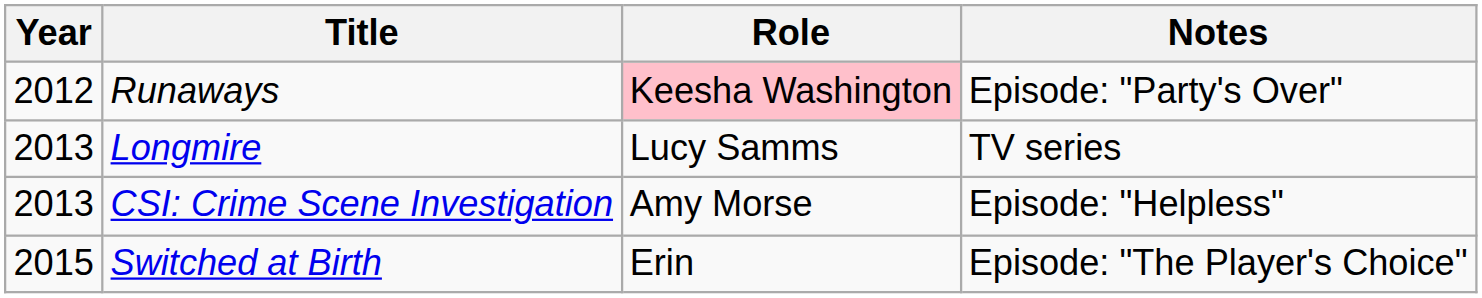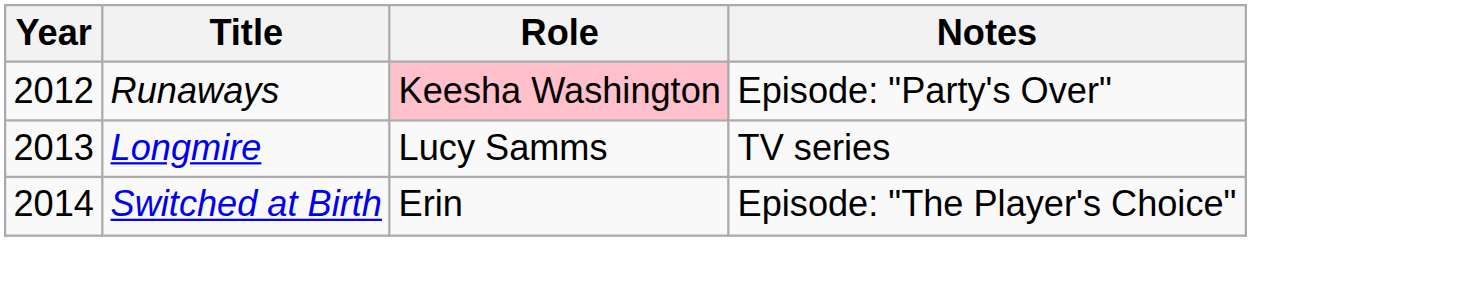- row: 2013 | CSI: Crime Scene Investigation | Amy Morse | Episode: "Helpless"
Switched at Birth | Year: 2015 -> 2014
